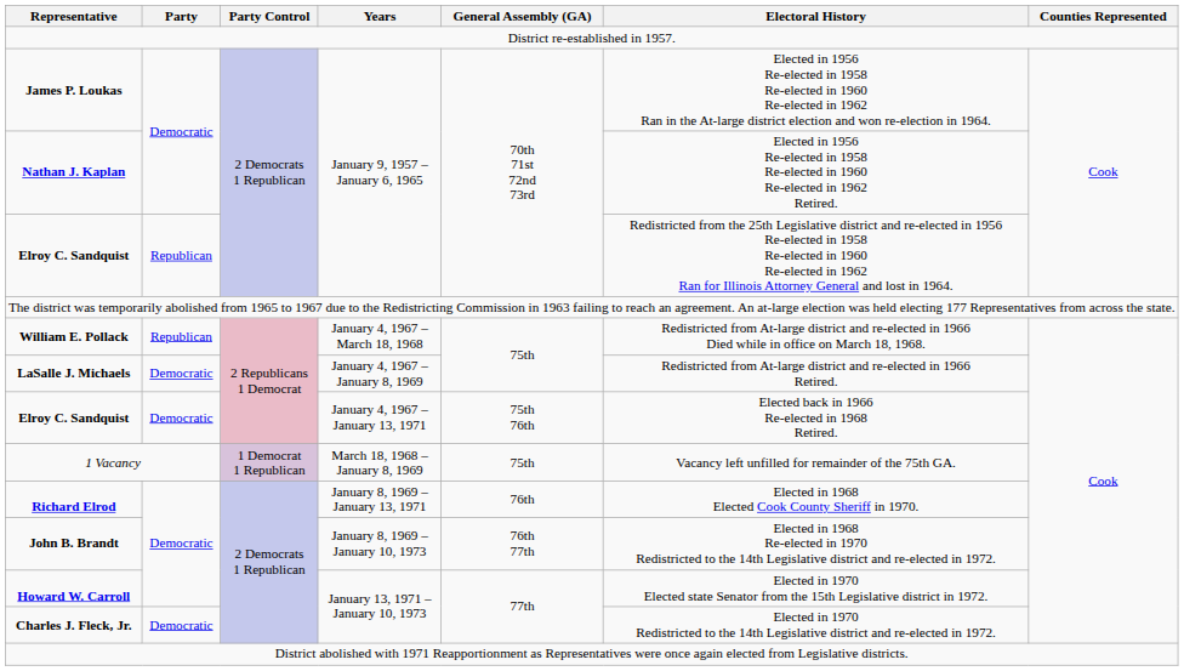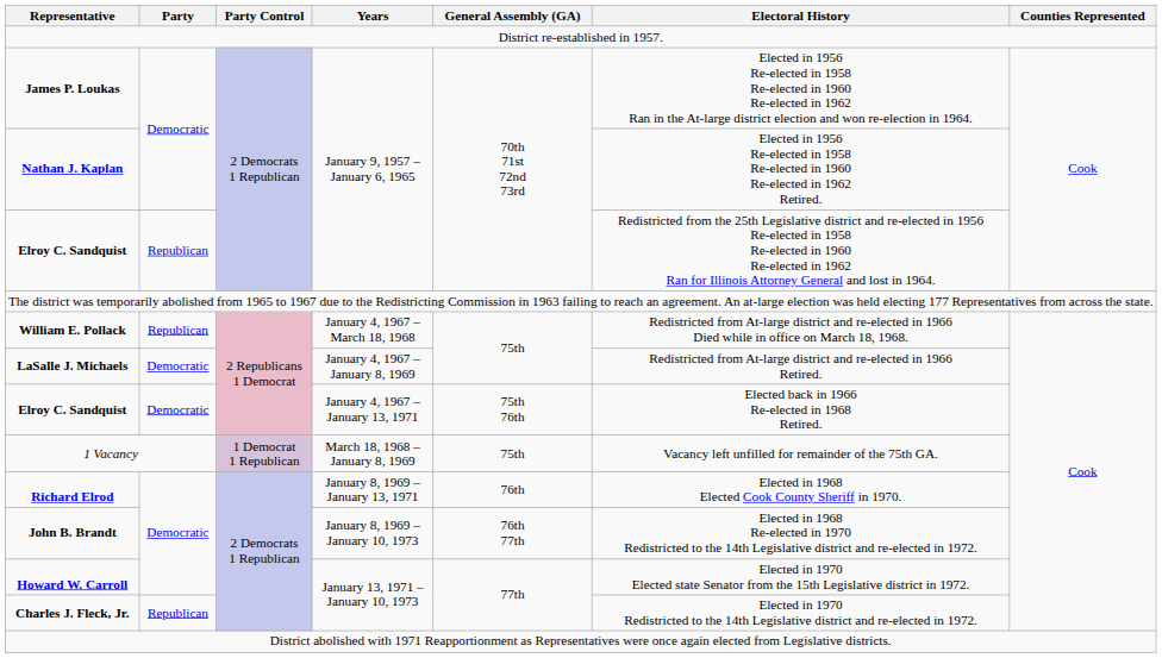Charles J. Fleck, Jr. | Party: Democratic -> Republican
